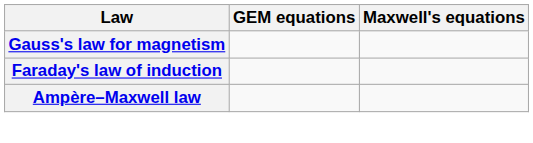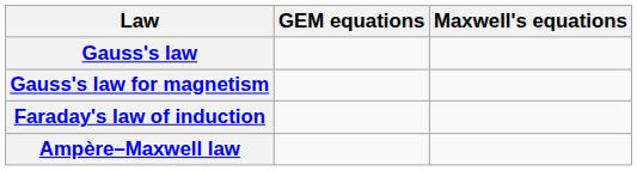+ row: Gauss's law
